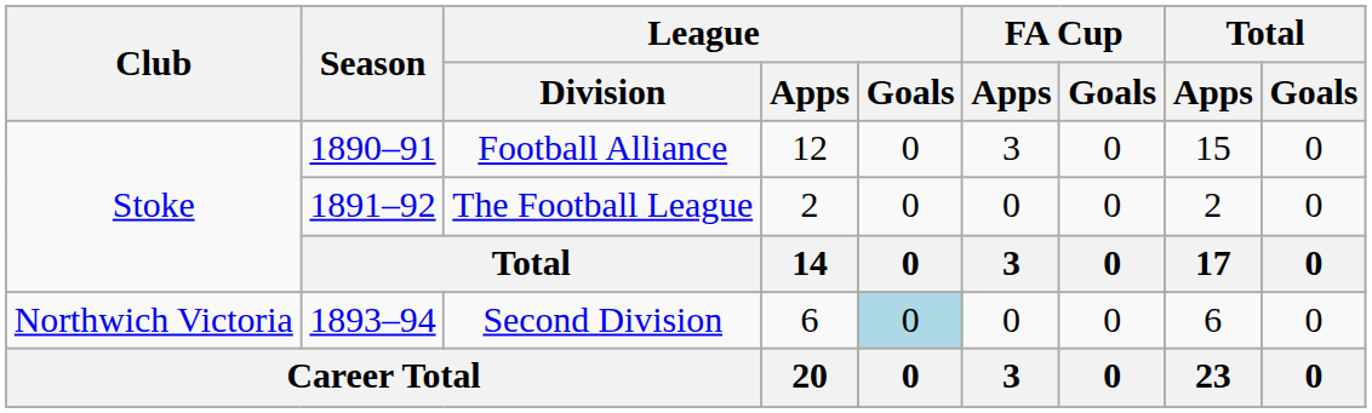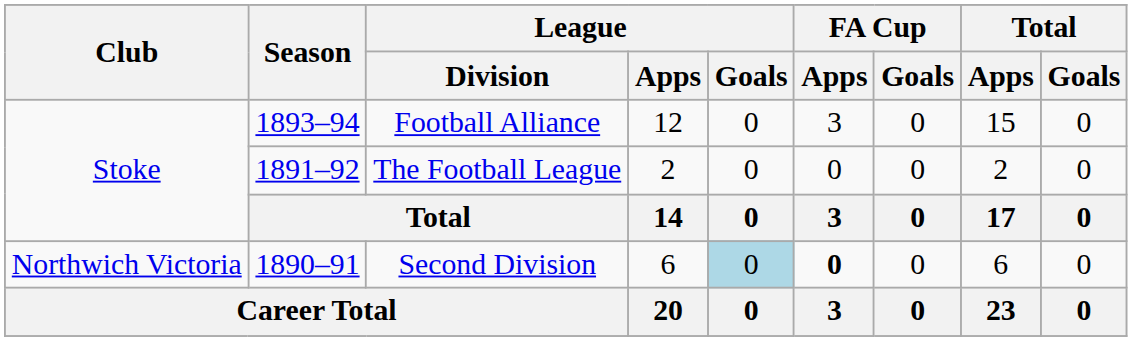Football Alliance | Season: 1890–91 -> 1893–94
Second Division | Season: 1893–94 -> 1890–91
Second Division | FA Cup / Apps: normal -> bold
